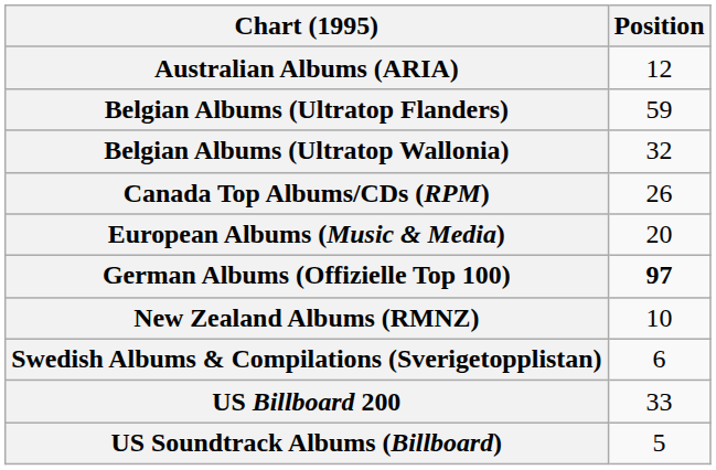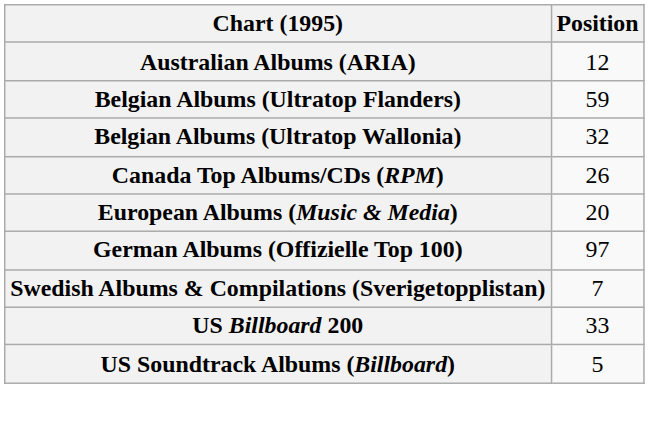German Albums (Offizielle Top 100) | Position: bold -> normal
- row: New Zealand Albums (RMNZ) | 10
Swedish Albums & Compilations (Sverigetopplistan) | Position: 6 -> 7
